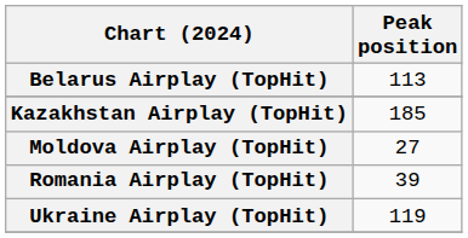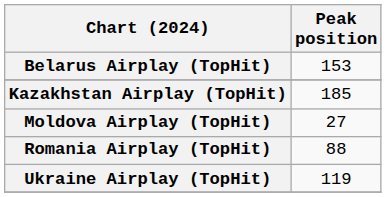Belarus Airplay (TopHit) | Peak position: 113 -> 153
Romania Airplay (TopHit) | Peak position: 39 -> 88
